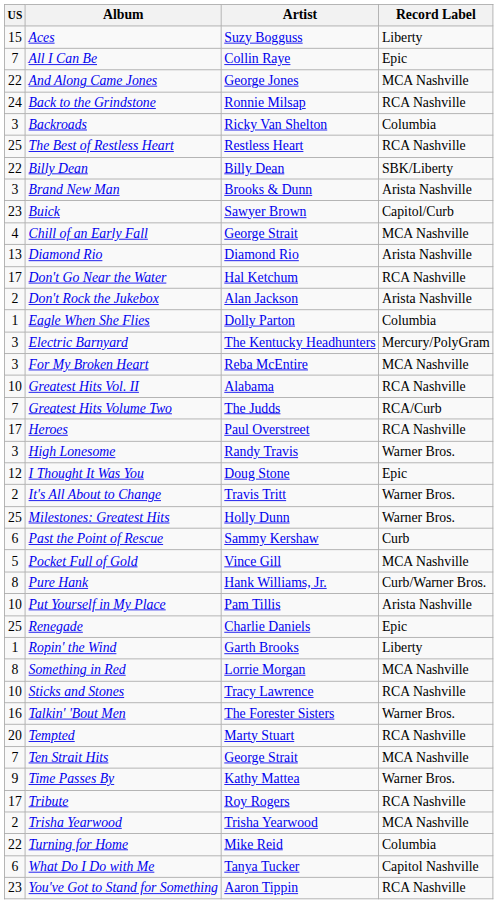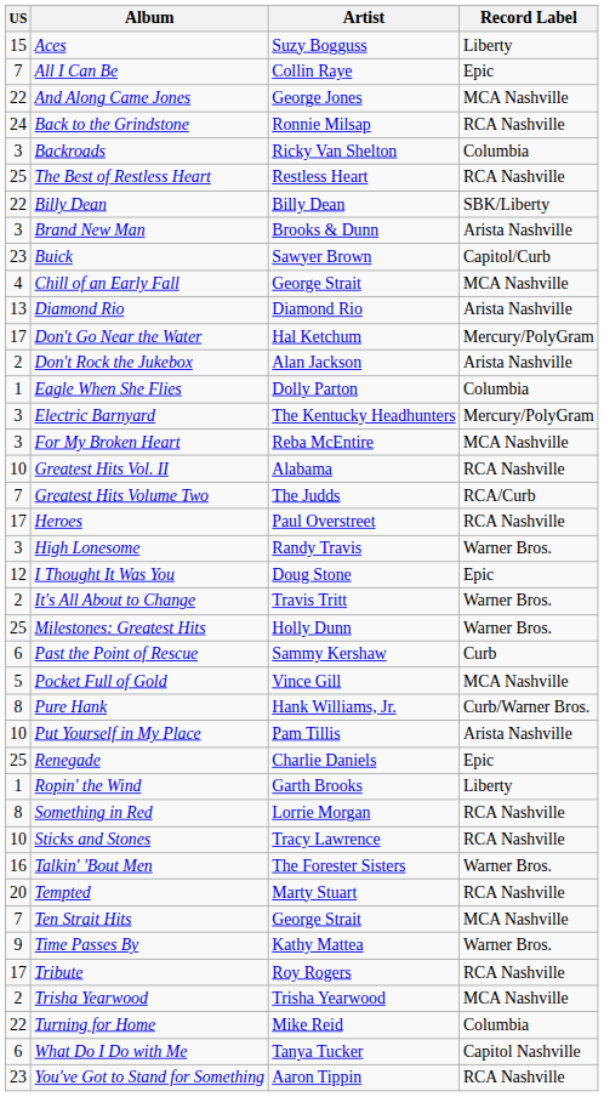Don't Go Near the Water | Record Label: RCA Nashville -> Mercury/PolyGram
Something in Red | Record Label: MCA Nashville -> RCA Nashville
